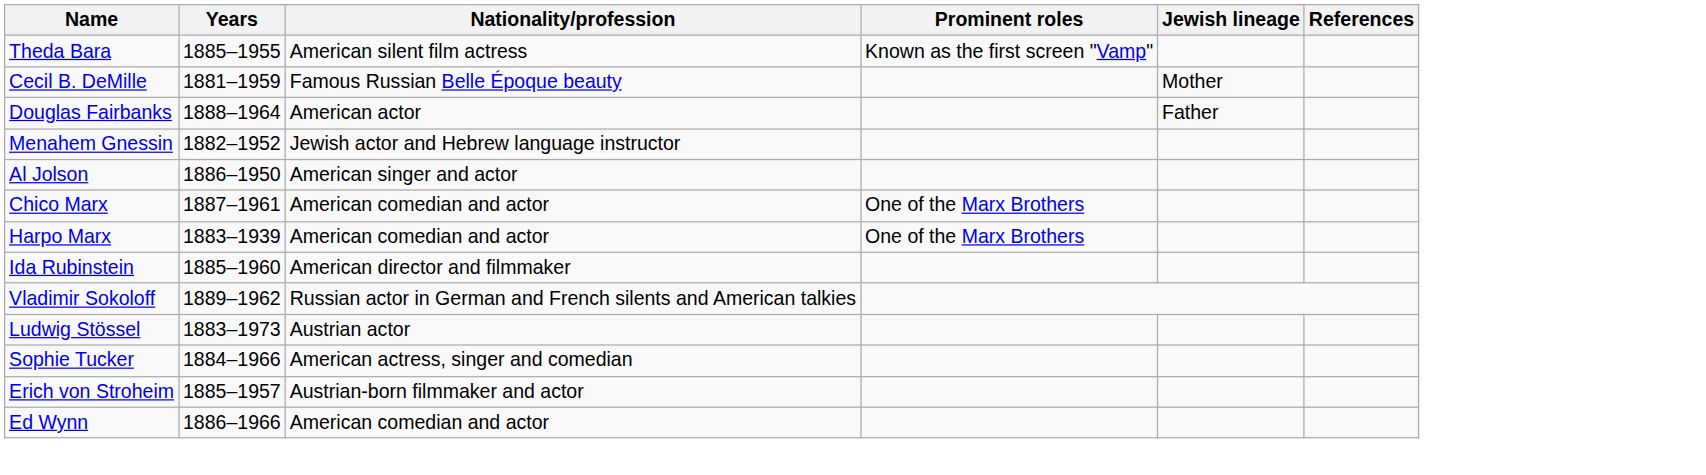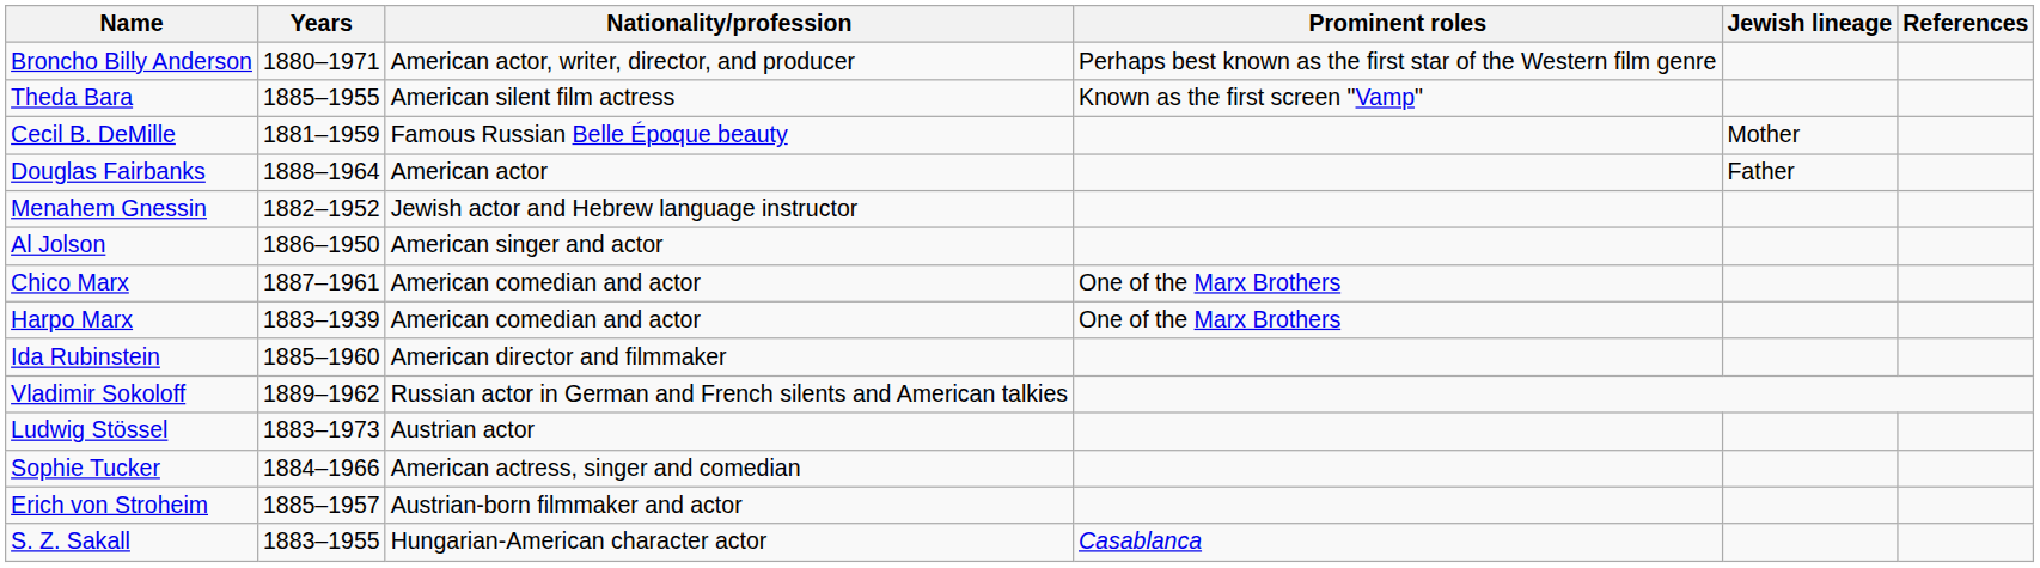+ row: Broncho Billy Anderson | 1880–1971 | American actor, writer, director, and producer | Perhaps best known as the first star of the Western film genre
- row: Ed Wynn | 1886–1966 | American comedian and actor
+ row: S. Z. Sakall | 1883–1955 | Hungarian-American character actor | Casablanca
